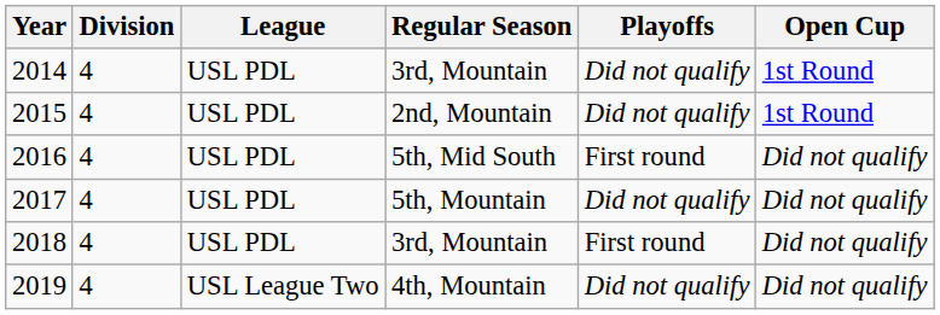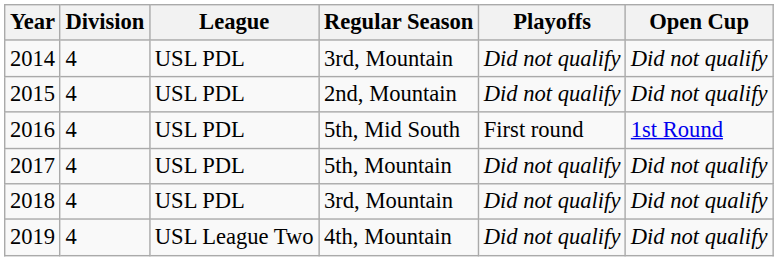2014 | Open Cup: 1st Round -> Did not qualify
2015 | Open Cup: 1st Round -> Did not qualify
2016 | Open Cup: Did not qualify -> 1st Round
2018 | Playoffs: First round -> Did not qualify
